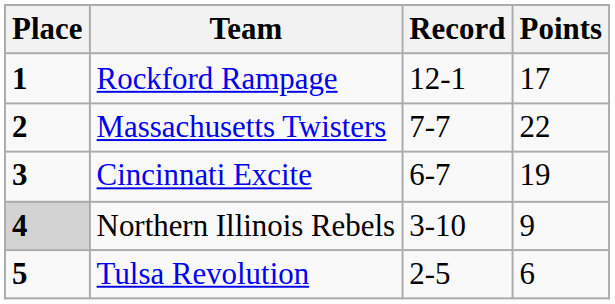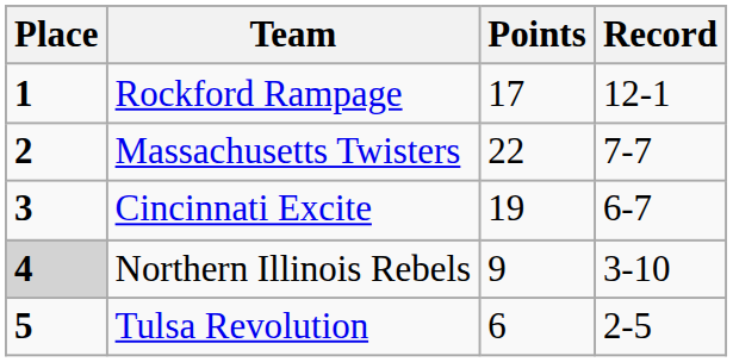columns swapped: Record <-> Points
